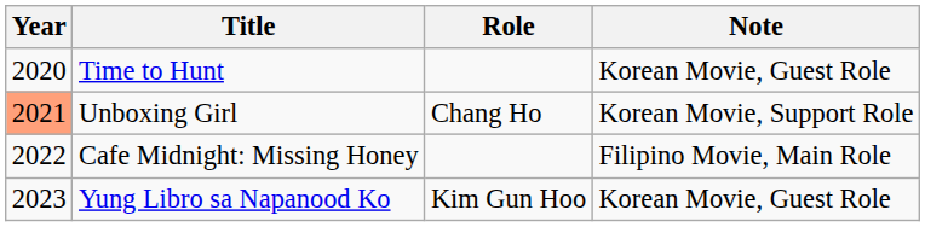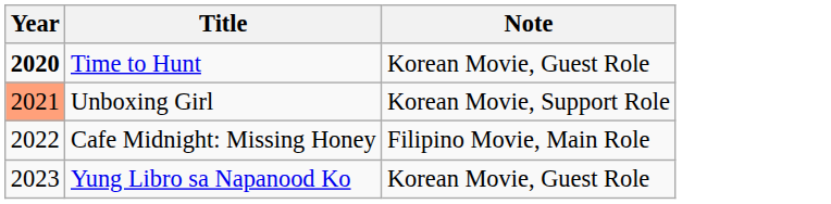- column: Role | Chang Ho | Kim Gun Hoo
Time to Hunt | Year: normal -> bold
